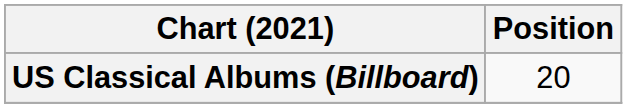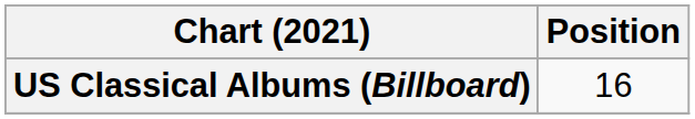US Classical Albums (Billboard) | Position: 20 -> 16
